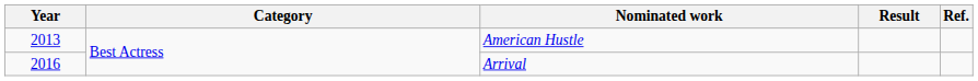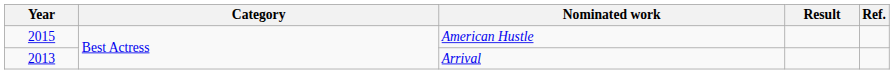American Hustle | Year: 2013 -> 2015
Arrival | Year: 2016 -> 2013
